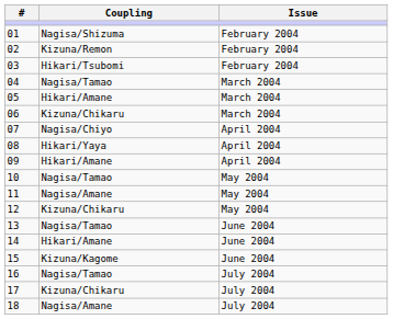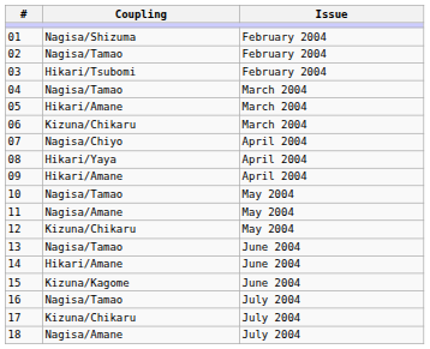02 | Coupling: Kizuna/Remon -> Nagisa/Tamao
